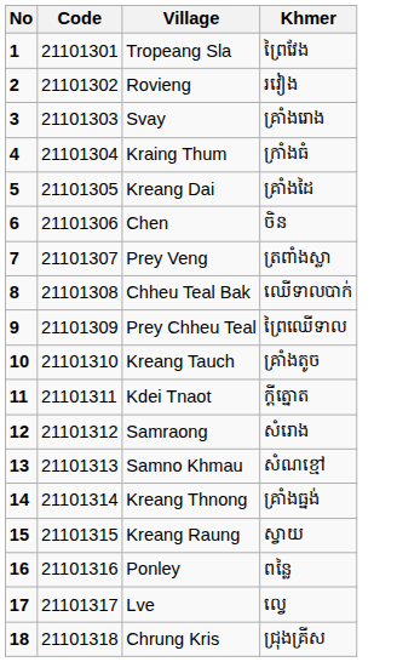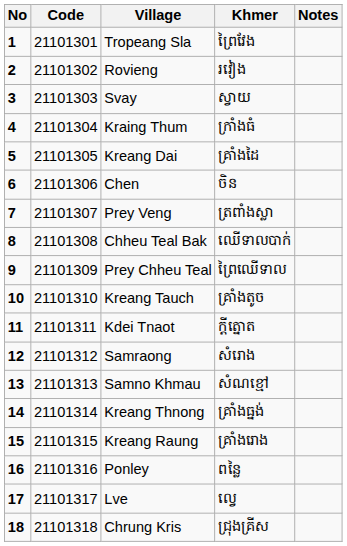+ column: Notes
Svay | Khmer: គ្រាំងរោង -> ស្វាយ
Kreang Raung | Khmer: ស្វាយ -> គ្រាំងរោង
